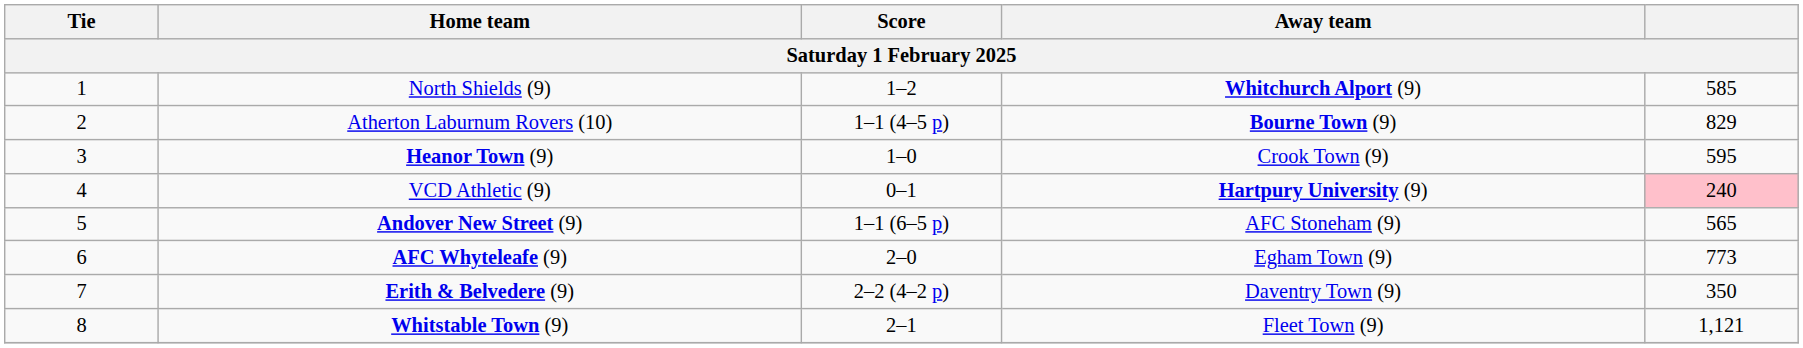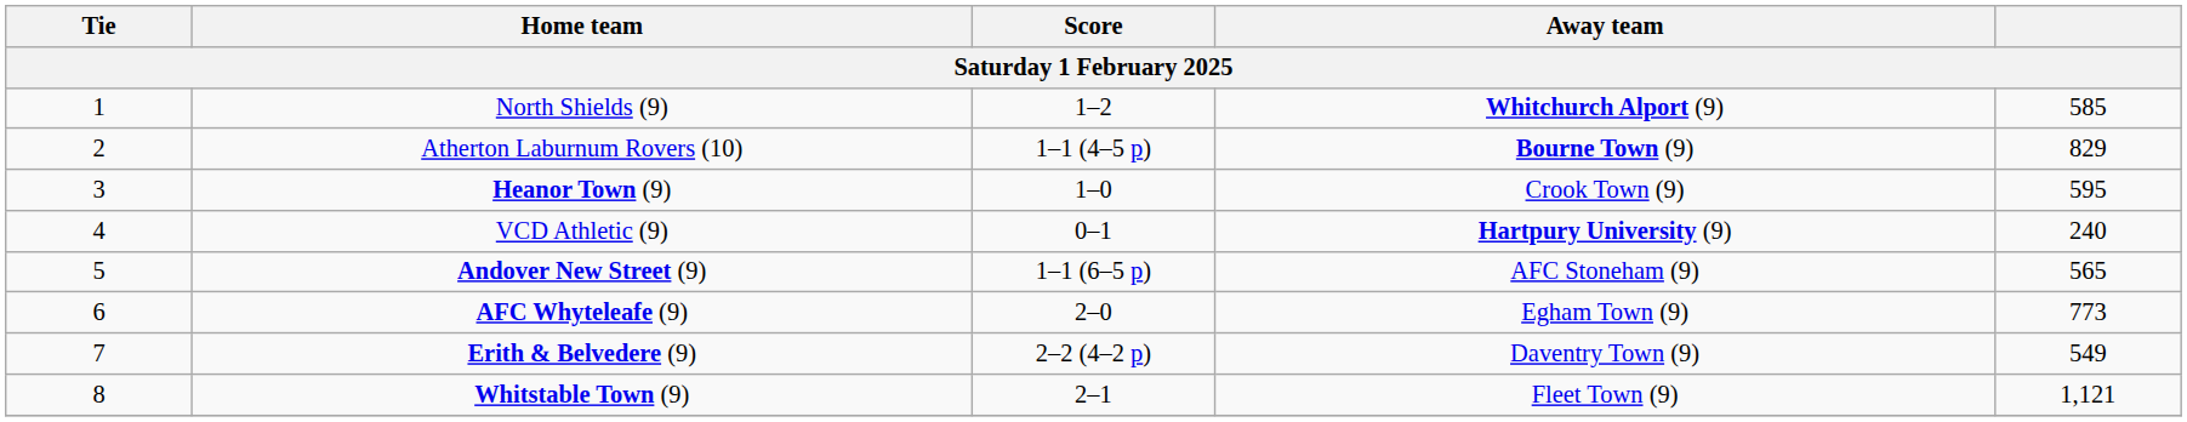VCD Athletic (9) | column 5: pink background -> no background
Erith & Belvedere (9) | column 5: 350 -> 549
